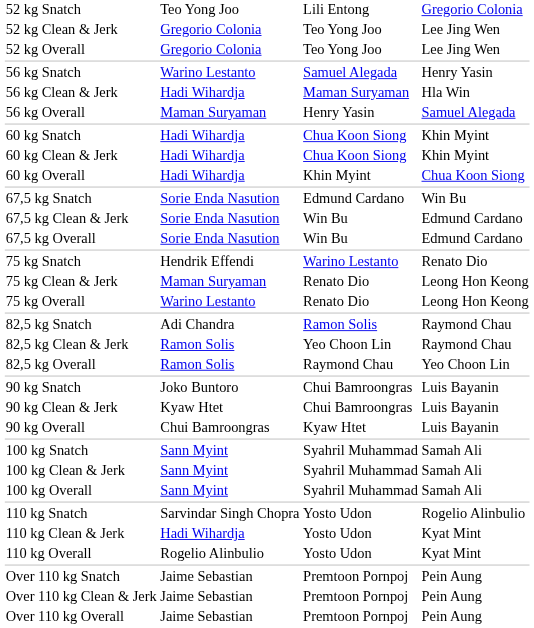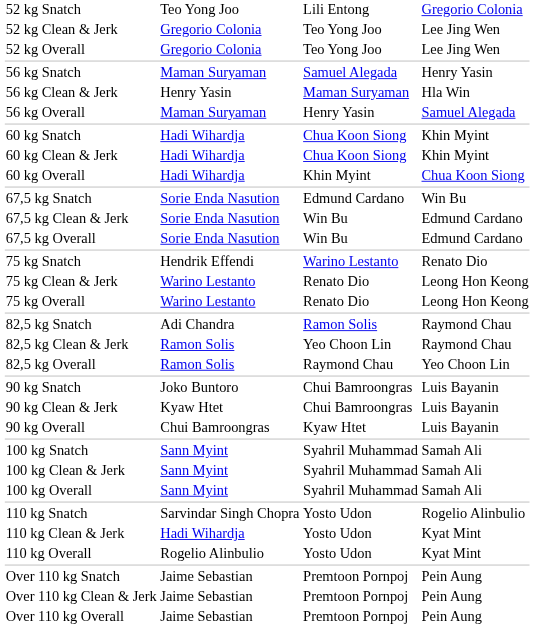56 kg Snatch | column 2: Warino Lestanto -> Maman Suryaman
56 kg Clean & Jerk | column 2: Hadi Wihardja -> Henry Yasin
75 kg Clean & Jerk | column 2: Maman Suryaman -> Warino Lestanto
